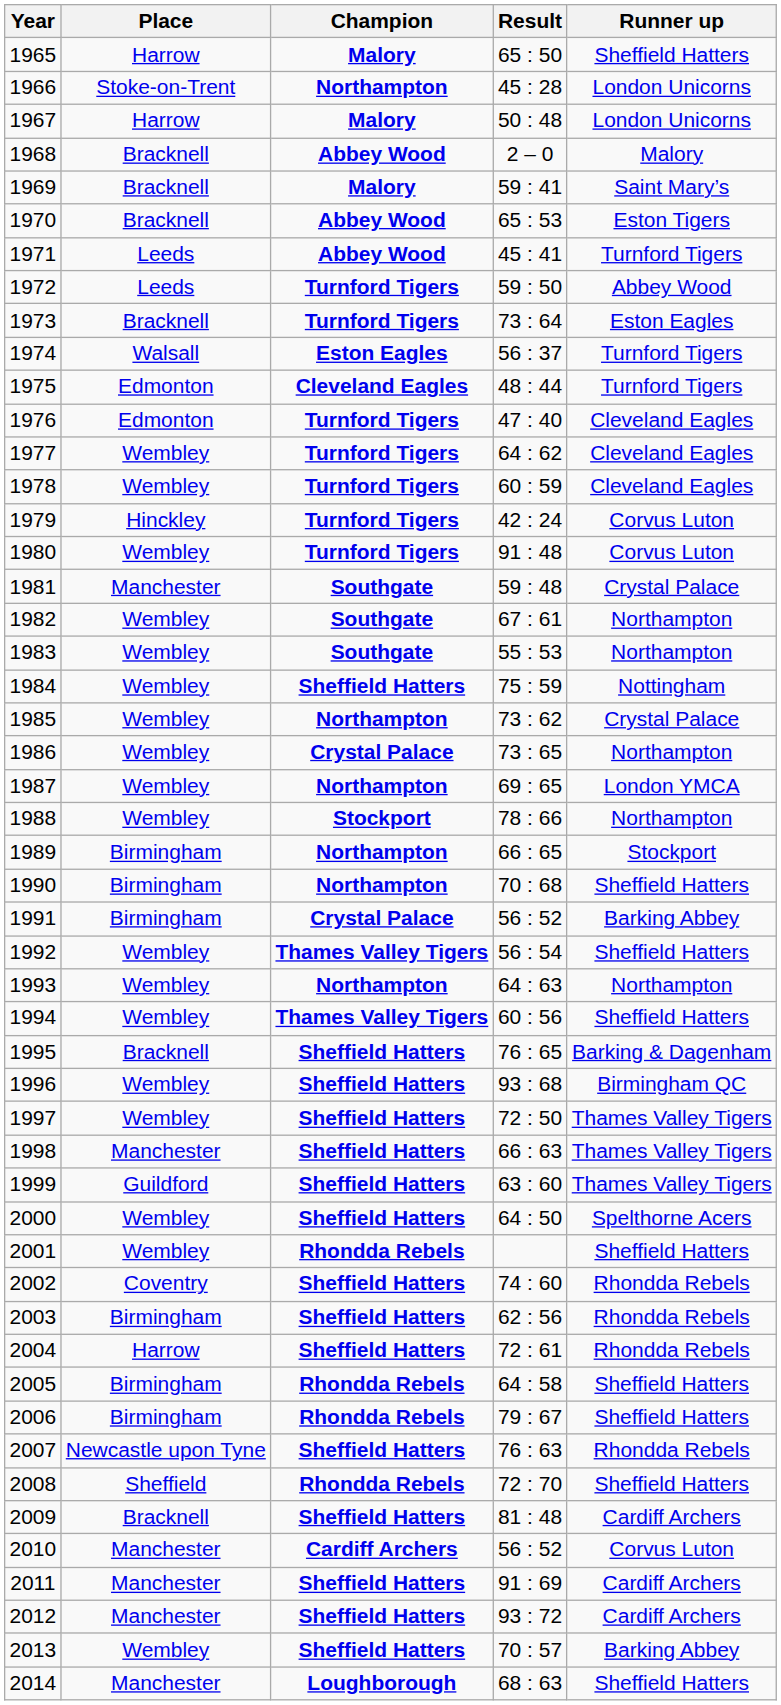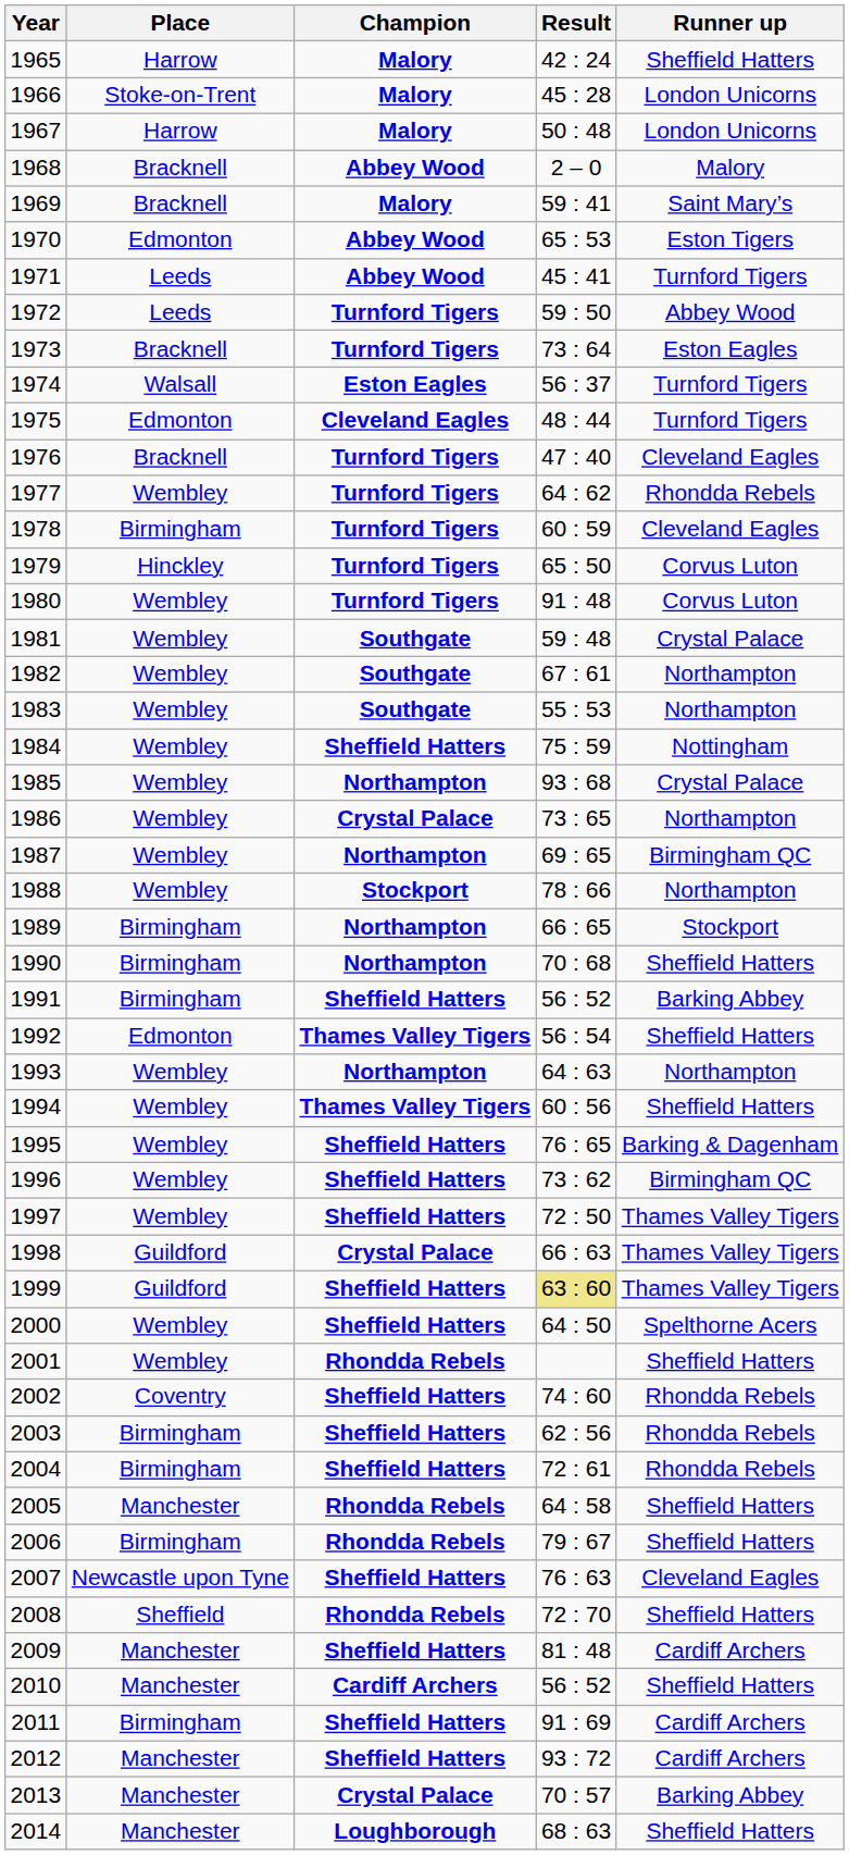1965 | Result: 65 : 50 -> 42 : 24
1966 | Champion: Northampton -> Malory
1970 | Place: Bracknell -> Edmonton
1976 | Place: Edmonton -> Bracknell
1977 | Runner up: Cleveland Eagles -> Rhondda Rebels
1978 | Place: Wembley -> Birmingham
1979 | Result: 42 : 24 -> 65 : 50
1981 | Place: Manchester -> Wembley
1985 | Result: 73 : 62 -> 93 : 68
1987 | Runner up: London YMCA -> Birmingham QC
1991 | Champion: Crystal Palace -> Sheffield Hatters
1992 | Place: Wembley -> Edmonton
1995 | Place: Bracknell -> Wembley
1996 | Result: 93 : 68 -> 73 : 62
1998 | Place: Manchester -> Guildford
1998 | Champion: Sheffield Hatters -> Crystal Palace
1999 | Result: no background -> khaki background
2004 | Place: Harrow -> Birmingham
2005 | Place: Birmingham -> Manchester
2007 | Runner up: Rhondda Rebels -> Cleveland Eagles
2009 | Place: Bracknell -> Manchester
2010 | Runner up: Corvus Luton -> Sheffield Hatters
2011 | Place: Manchester -> Birmingham
2013 | Place: Wembley -> Manchester
2013 | Champion: Sheffield Hatters -> Crystal Palace
